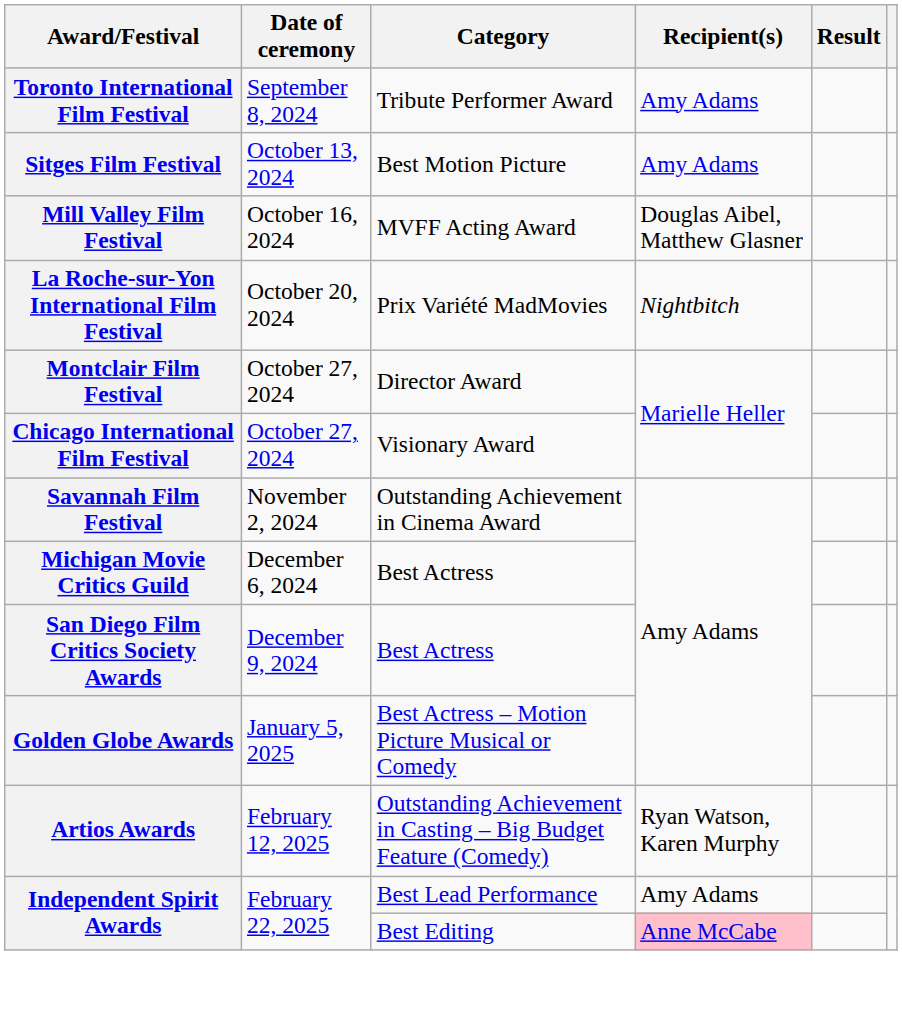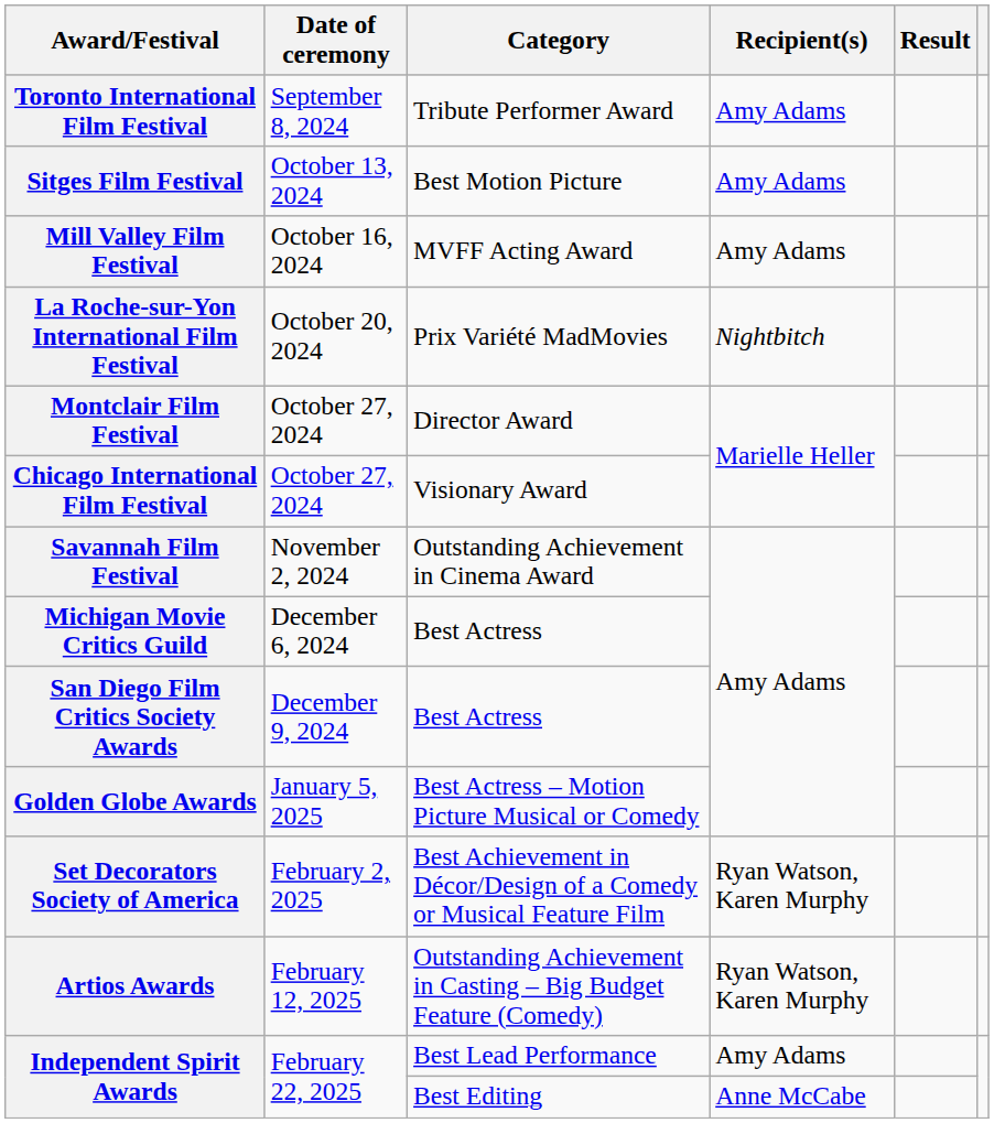Mill Valley Film Festival | Recipient(s): Douglas Aibel, Matthew Glasner -> Amy Adams
+ row: Set Decorators Society of America | February 2, 2025 | Best Achievement in Décor/Design of a Comedy or Musical Feature Film | Ryan Watson, Karen Murphy
Independent Spirit Awards / Best Editing | Recipient(s): pink background -> no background
